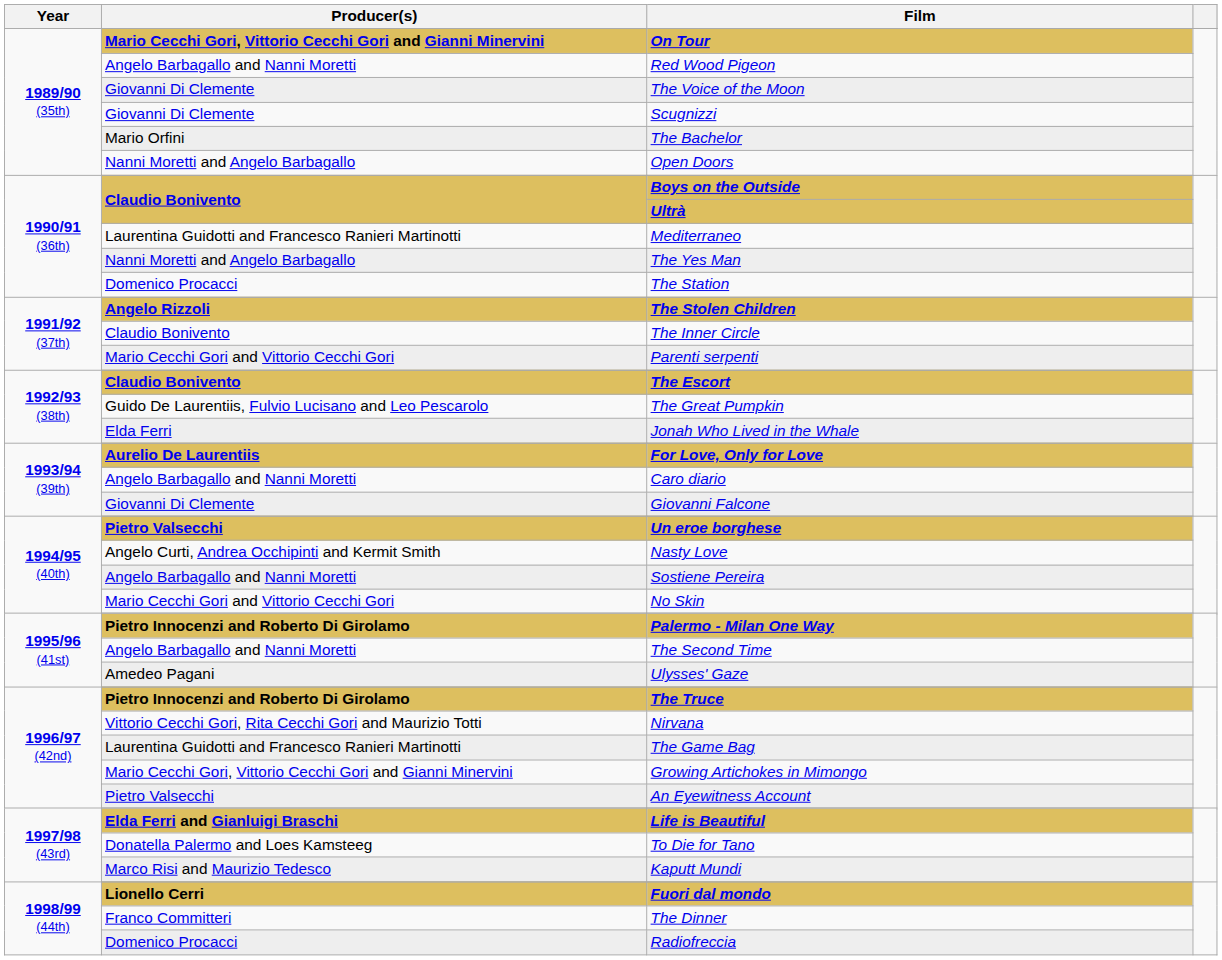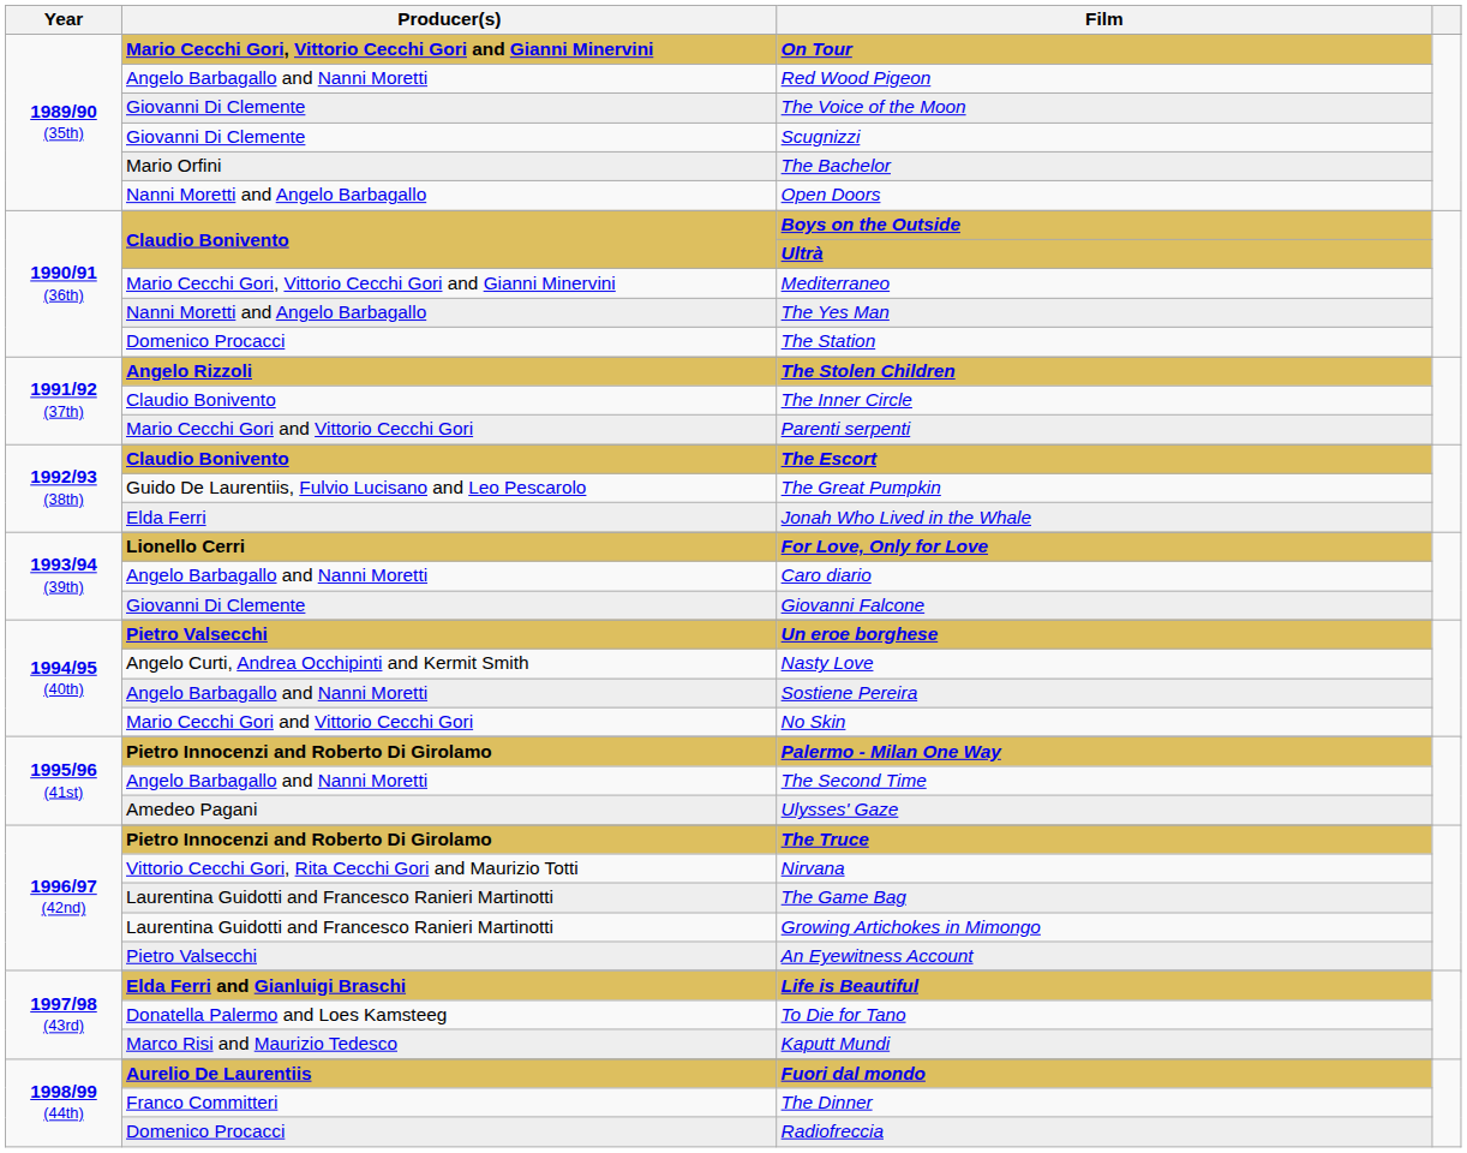Mediterraneo | Producer(s): Laurentina Guidotti and Francesco Ranieri Martinotti -> Mario Cecchi Gori, Vittorio Cecchi Gori and Gianni Minervini
For Love, Only for Love | Producer(s): Aurelio De Laurentiis -> Lionello Cerri
Growing Artichokes in Mimongo | Producer(s): Mario Cecchi Gori, Vittorio Cecchi Gori and Gianni Minervini -> Laurentina Guidotti and Francesco Ranieri Martinotti
Fuori dal mondo | Producer(s): Lionello Cerri -> Aurelio De Laurentiis
